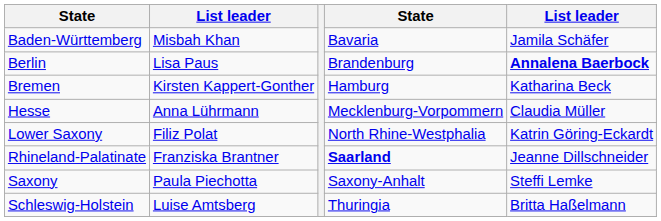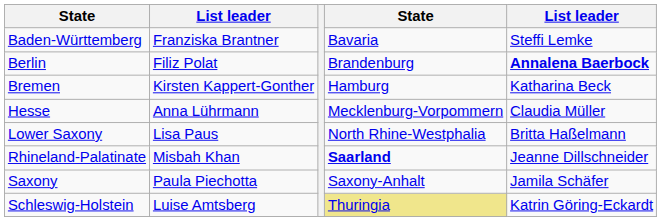Baden-Württemberg | column 2: Misbah Khan -> Franziska Brantner
Baden-Württemberg | column 5: Jamila Schäfer -> Steffi Lemke
Berlin | column 2: Lisa Paus -> Filiz Polat
Lower Saxony | column 2: Filiz Polat -> Lisa Paus
Lower Saxony | column 5: Katrin Göring-Eckardt -> Britta Haßelmann
Rhineland-Palatinate | column 2: Franziska Brantner -> Misbah Khan
Saxony | column 5: Steffi Lemke -> Jamila Schäfer
Schleswig-Holstein | column 4: no background -> khaki background
Schleswig-Holstein | column 5: Britta Haßelmann -> Katrin Göring-Eckardt
